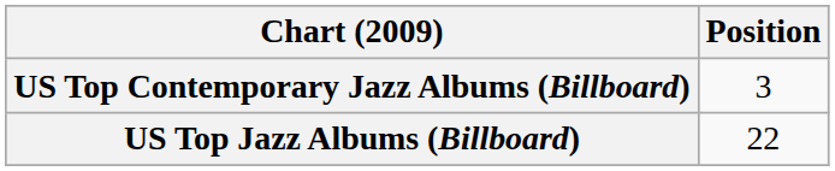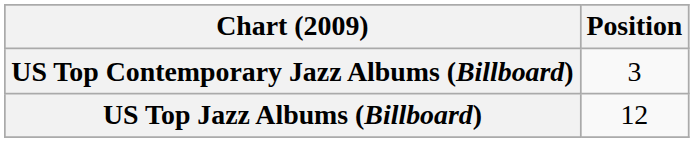US Top Jazz Albums (Billboard) | Position: 22 -> 12
